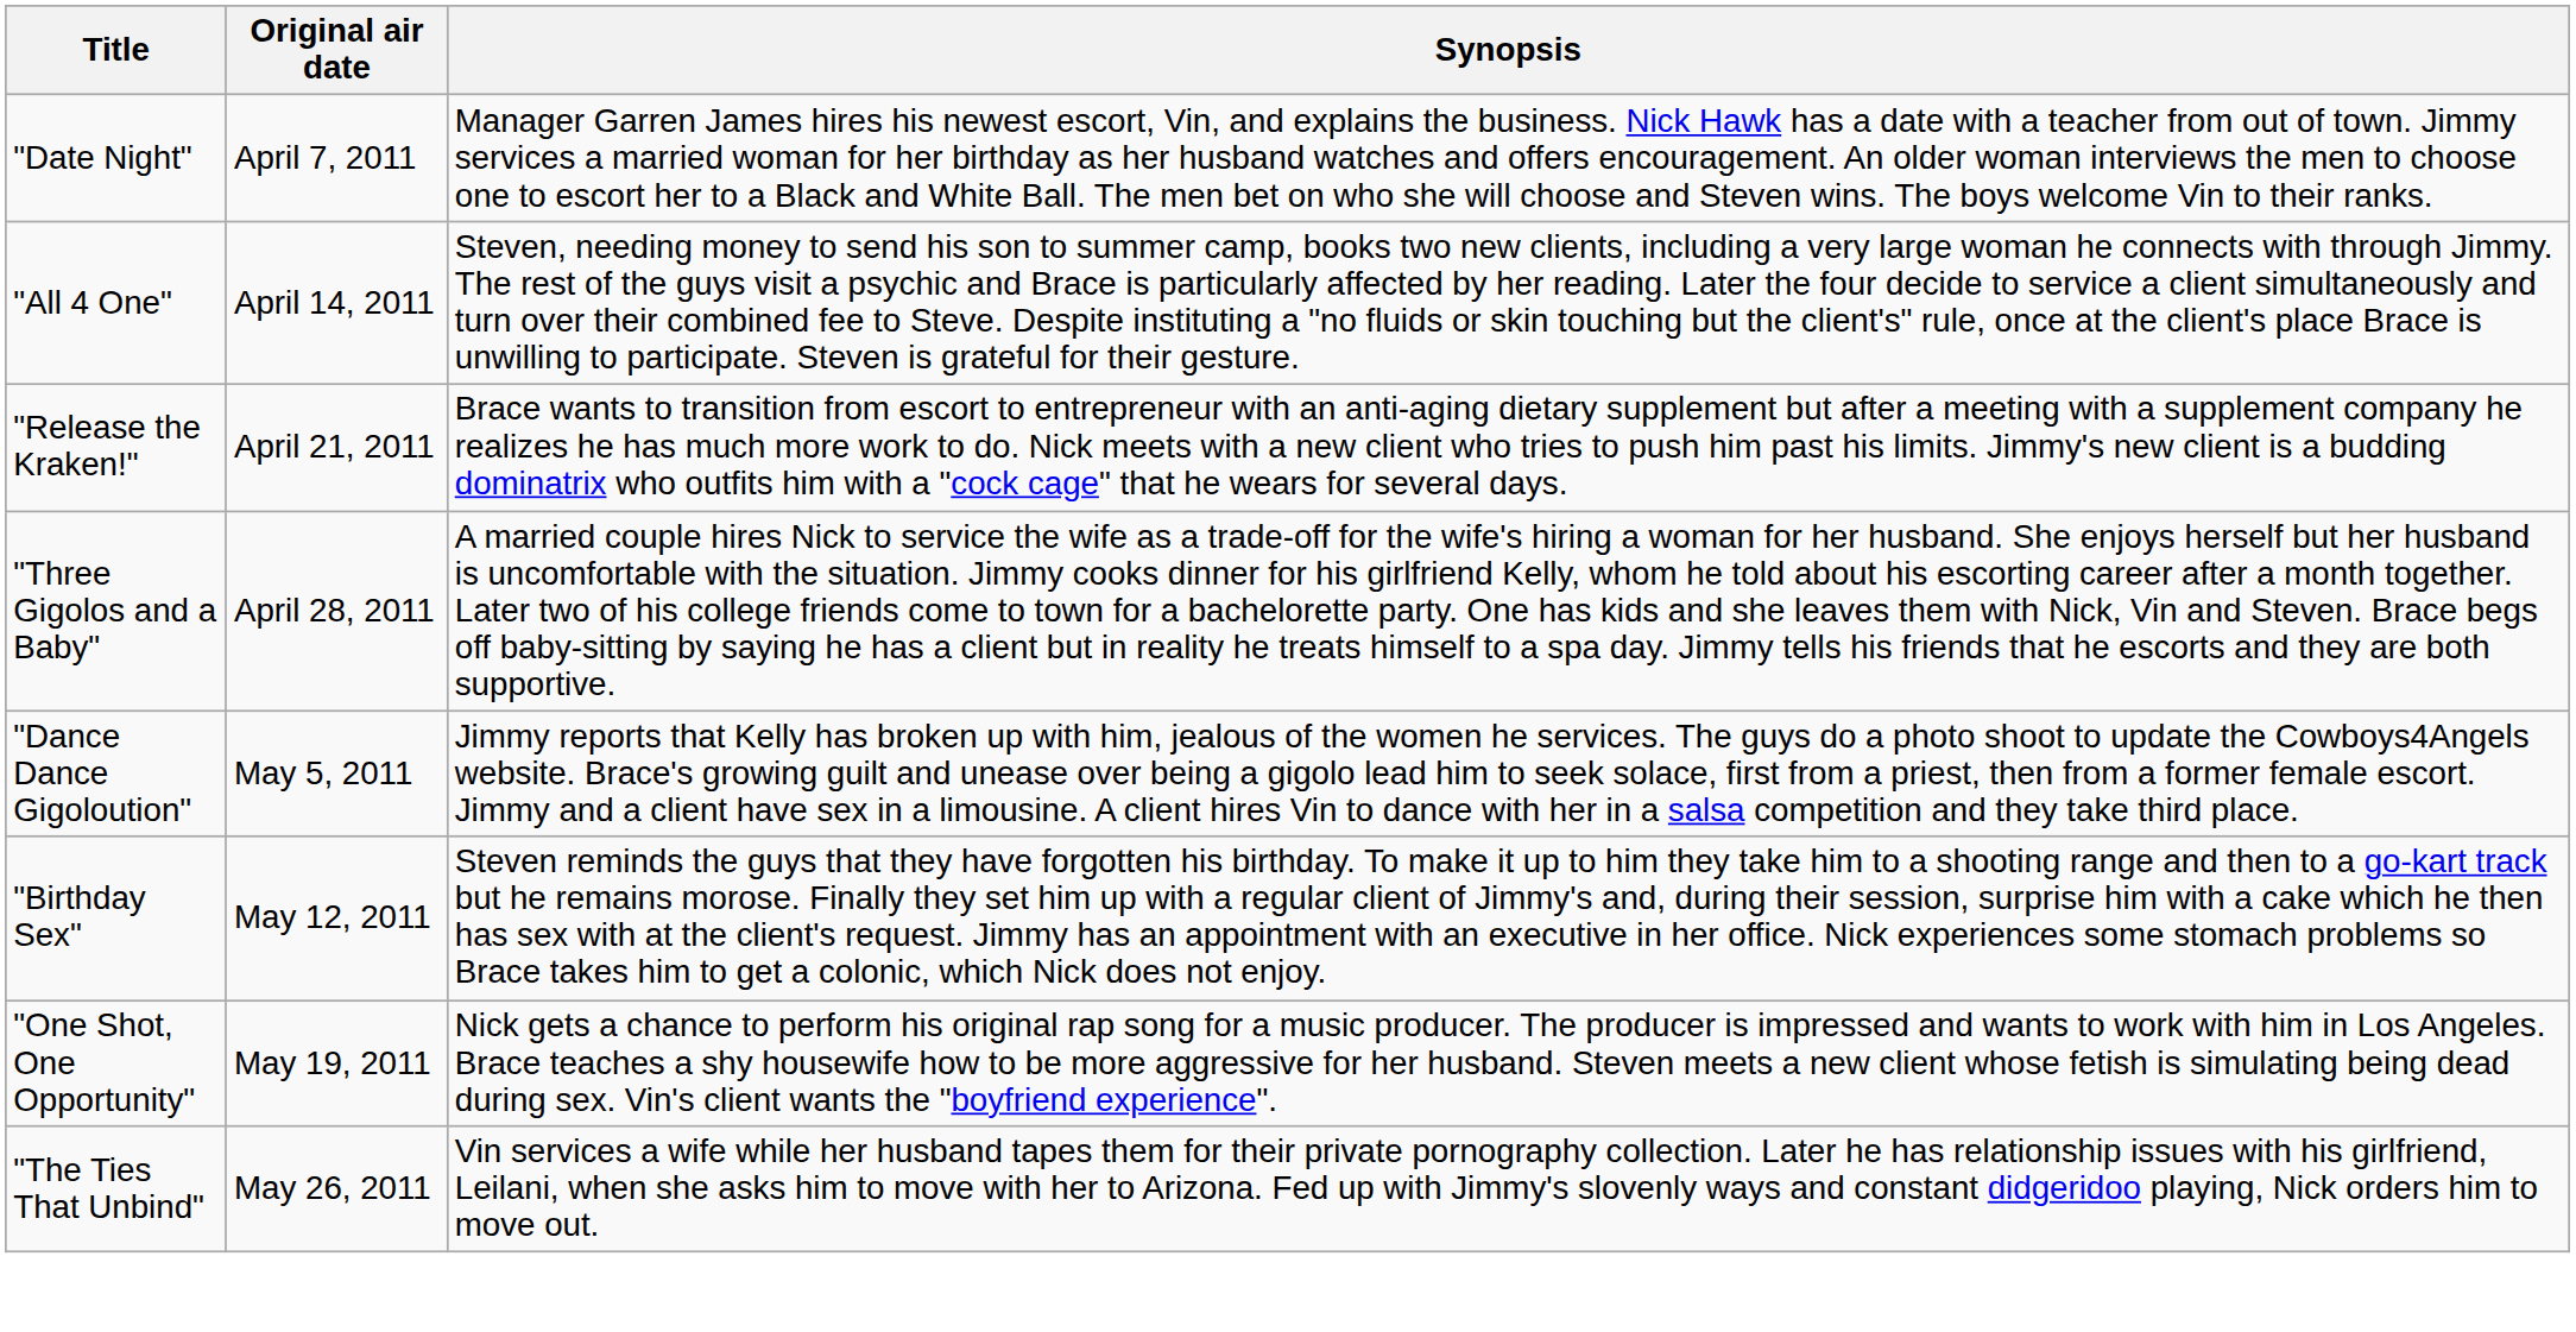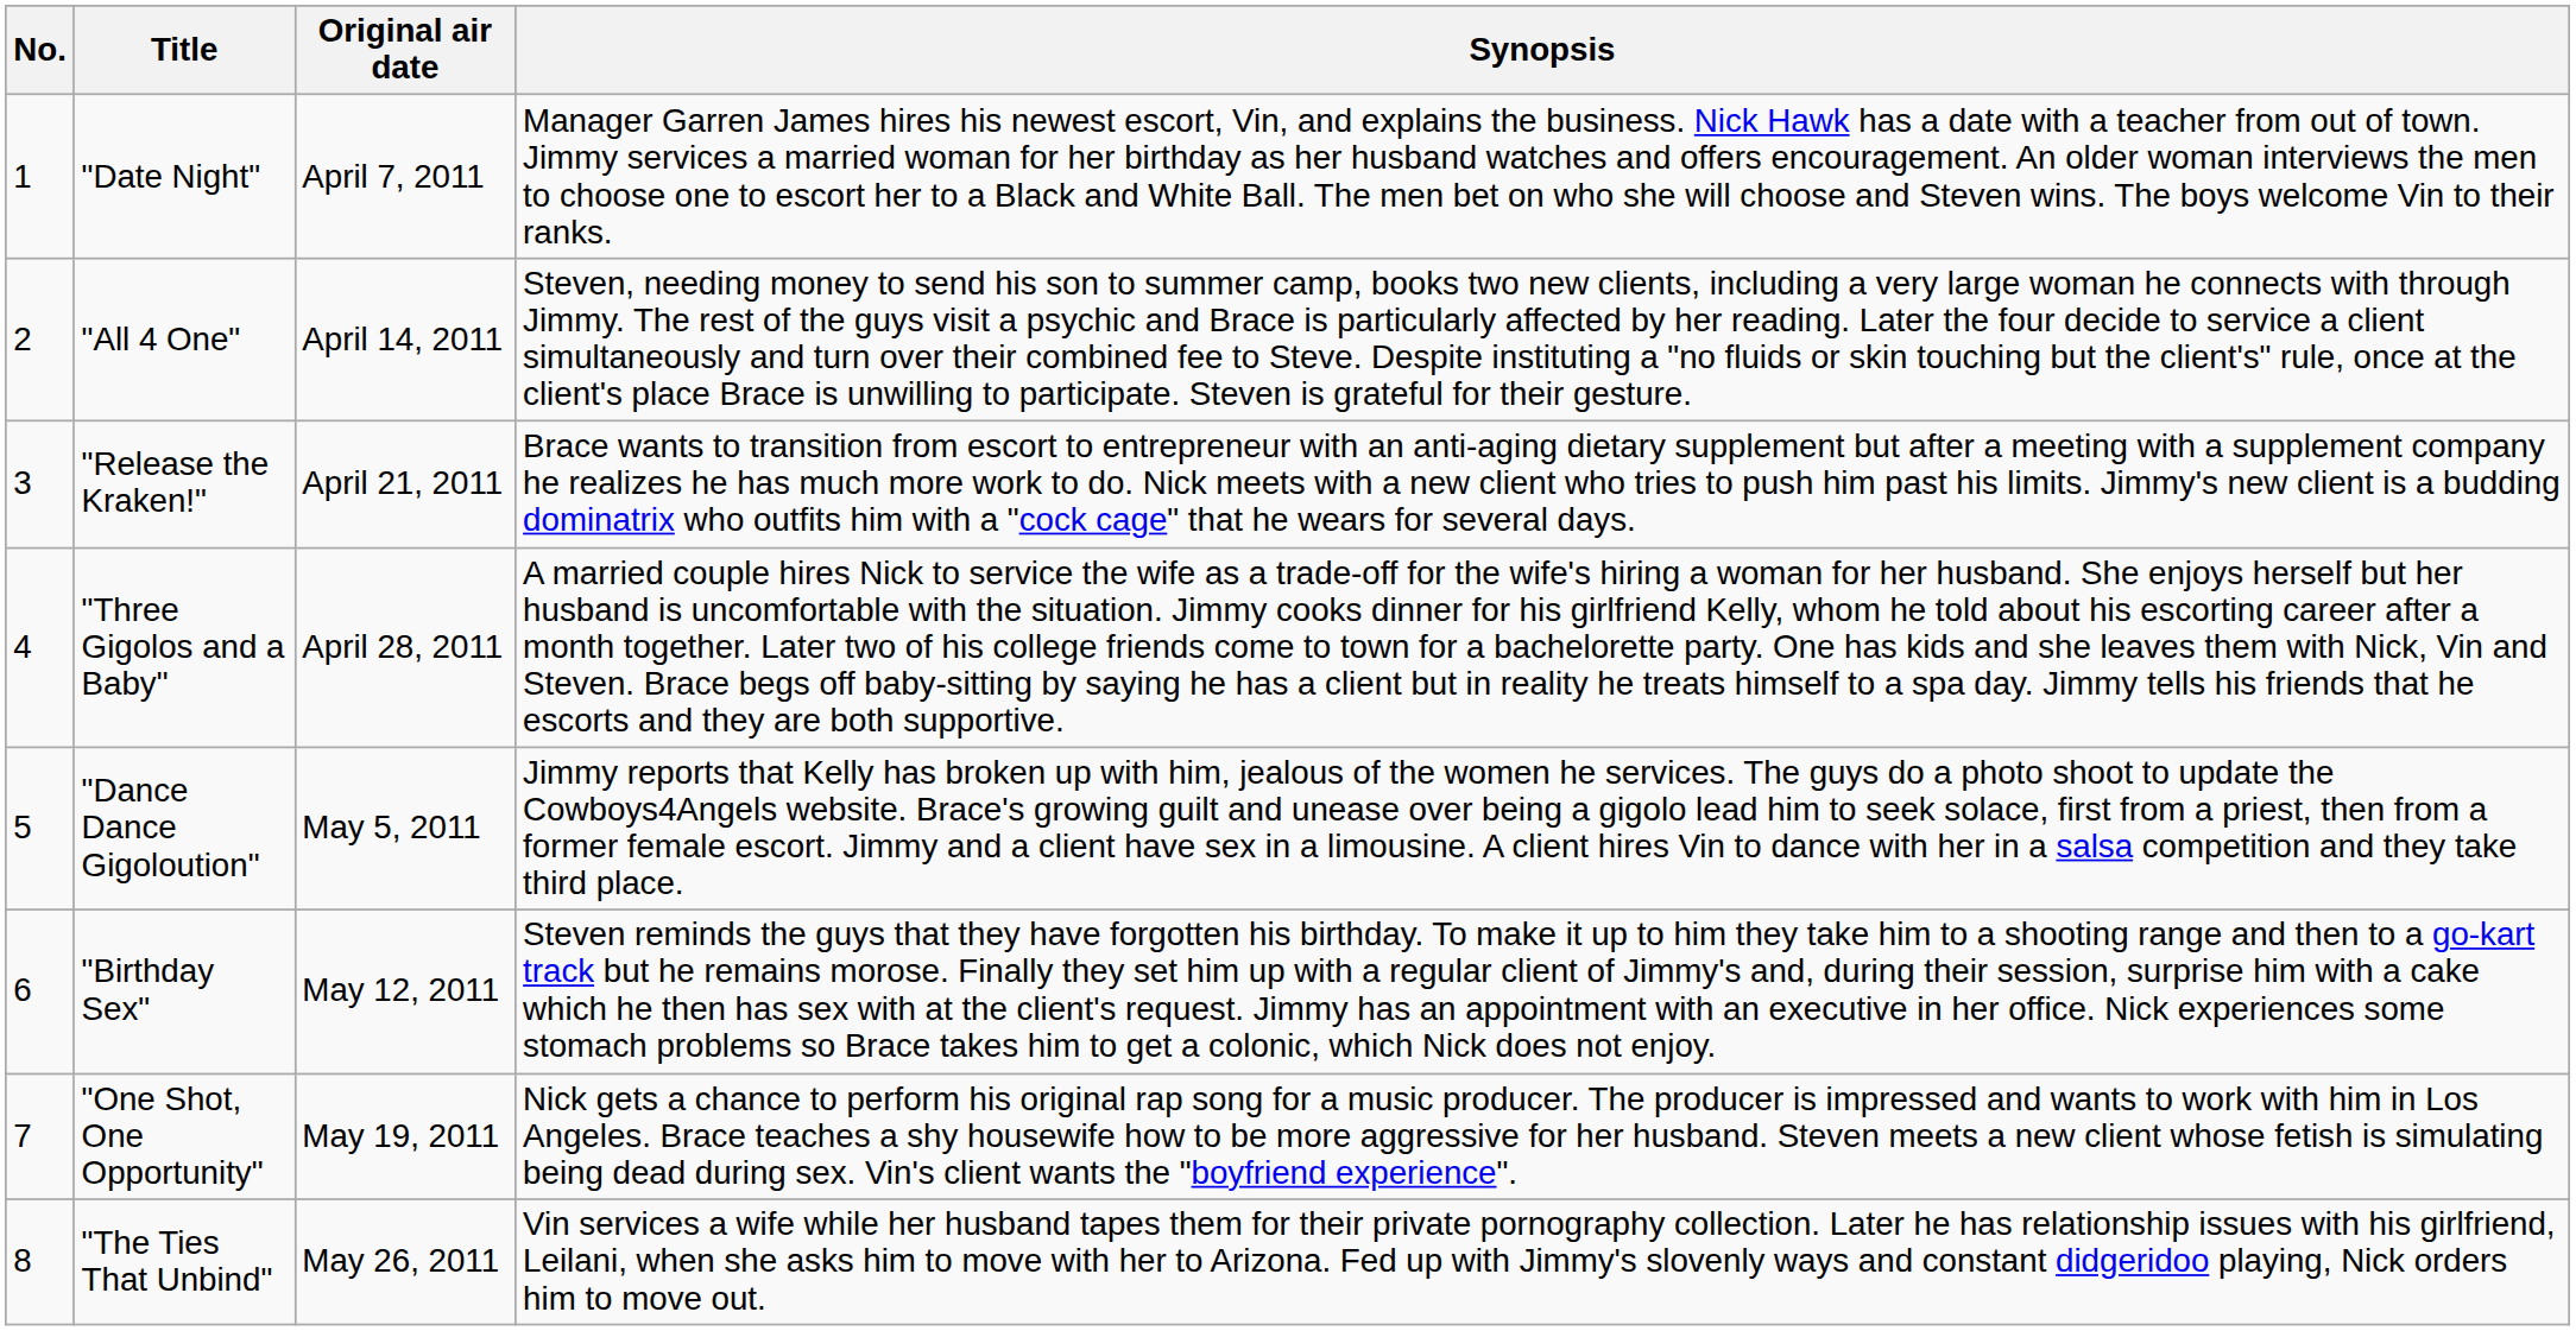+ column: No. | 1 | 2 | 3 | 4 | 5 | 6 | 7 | 8
